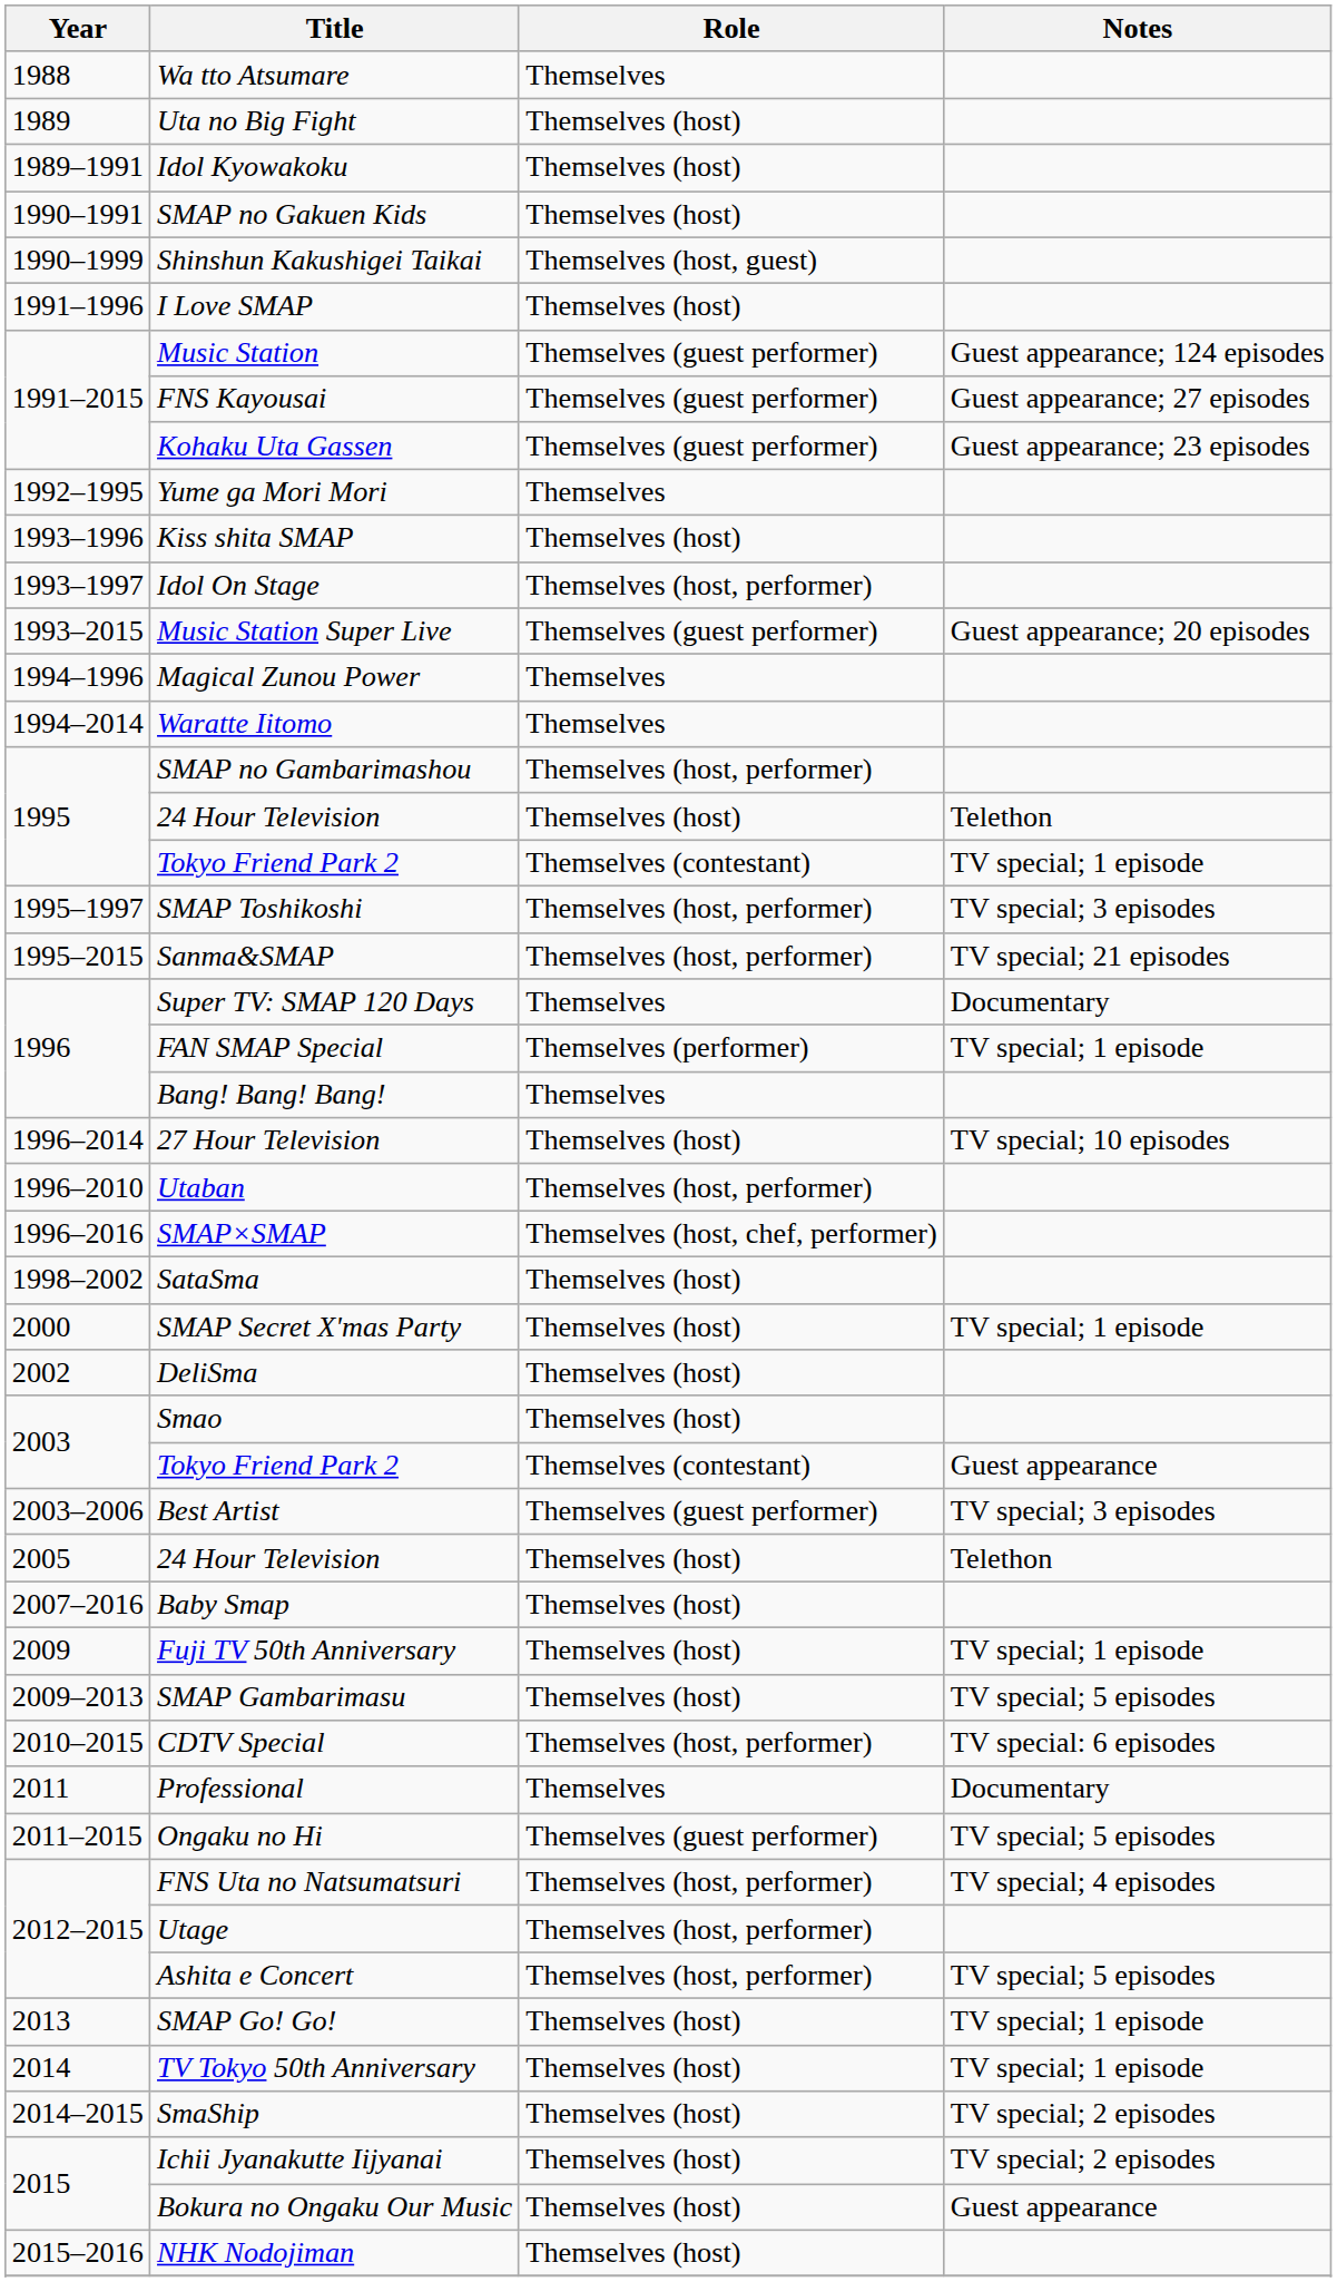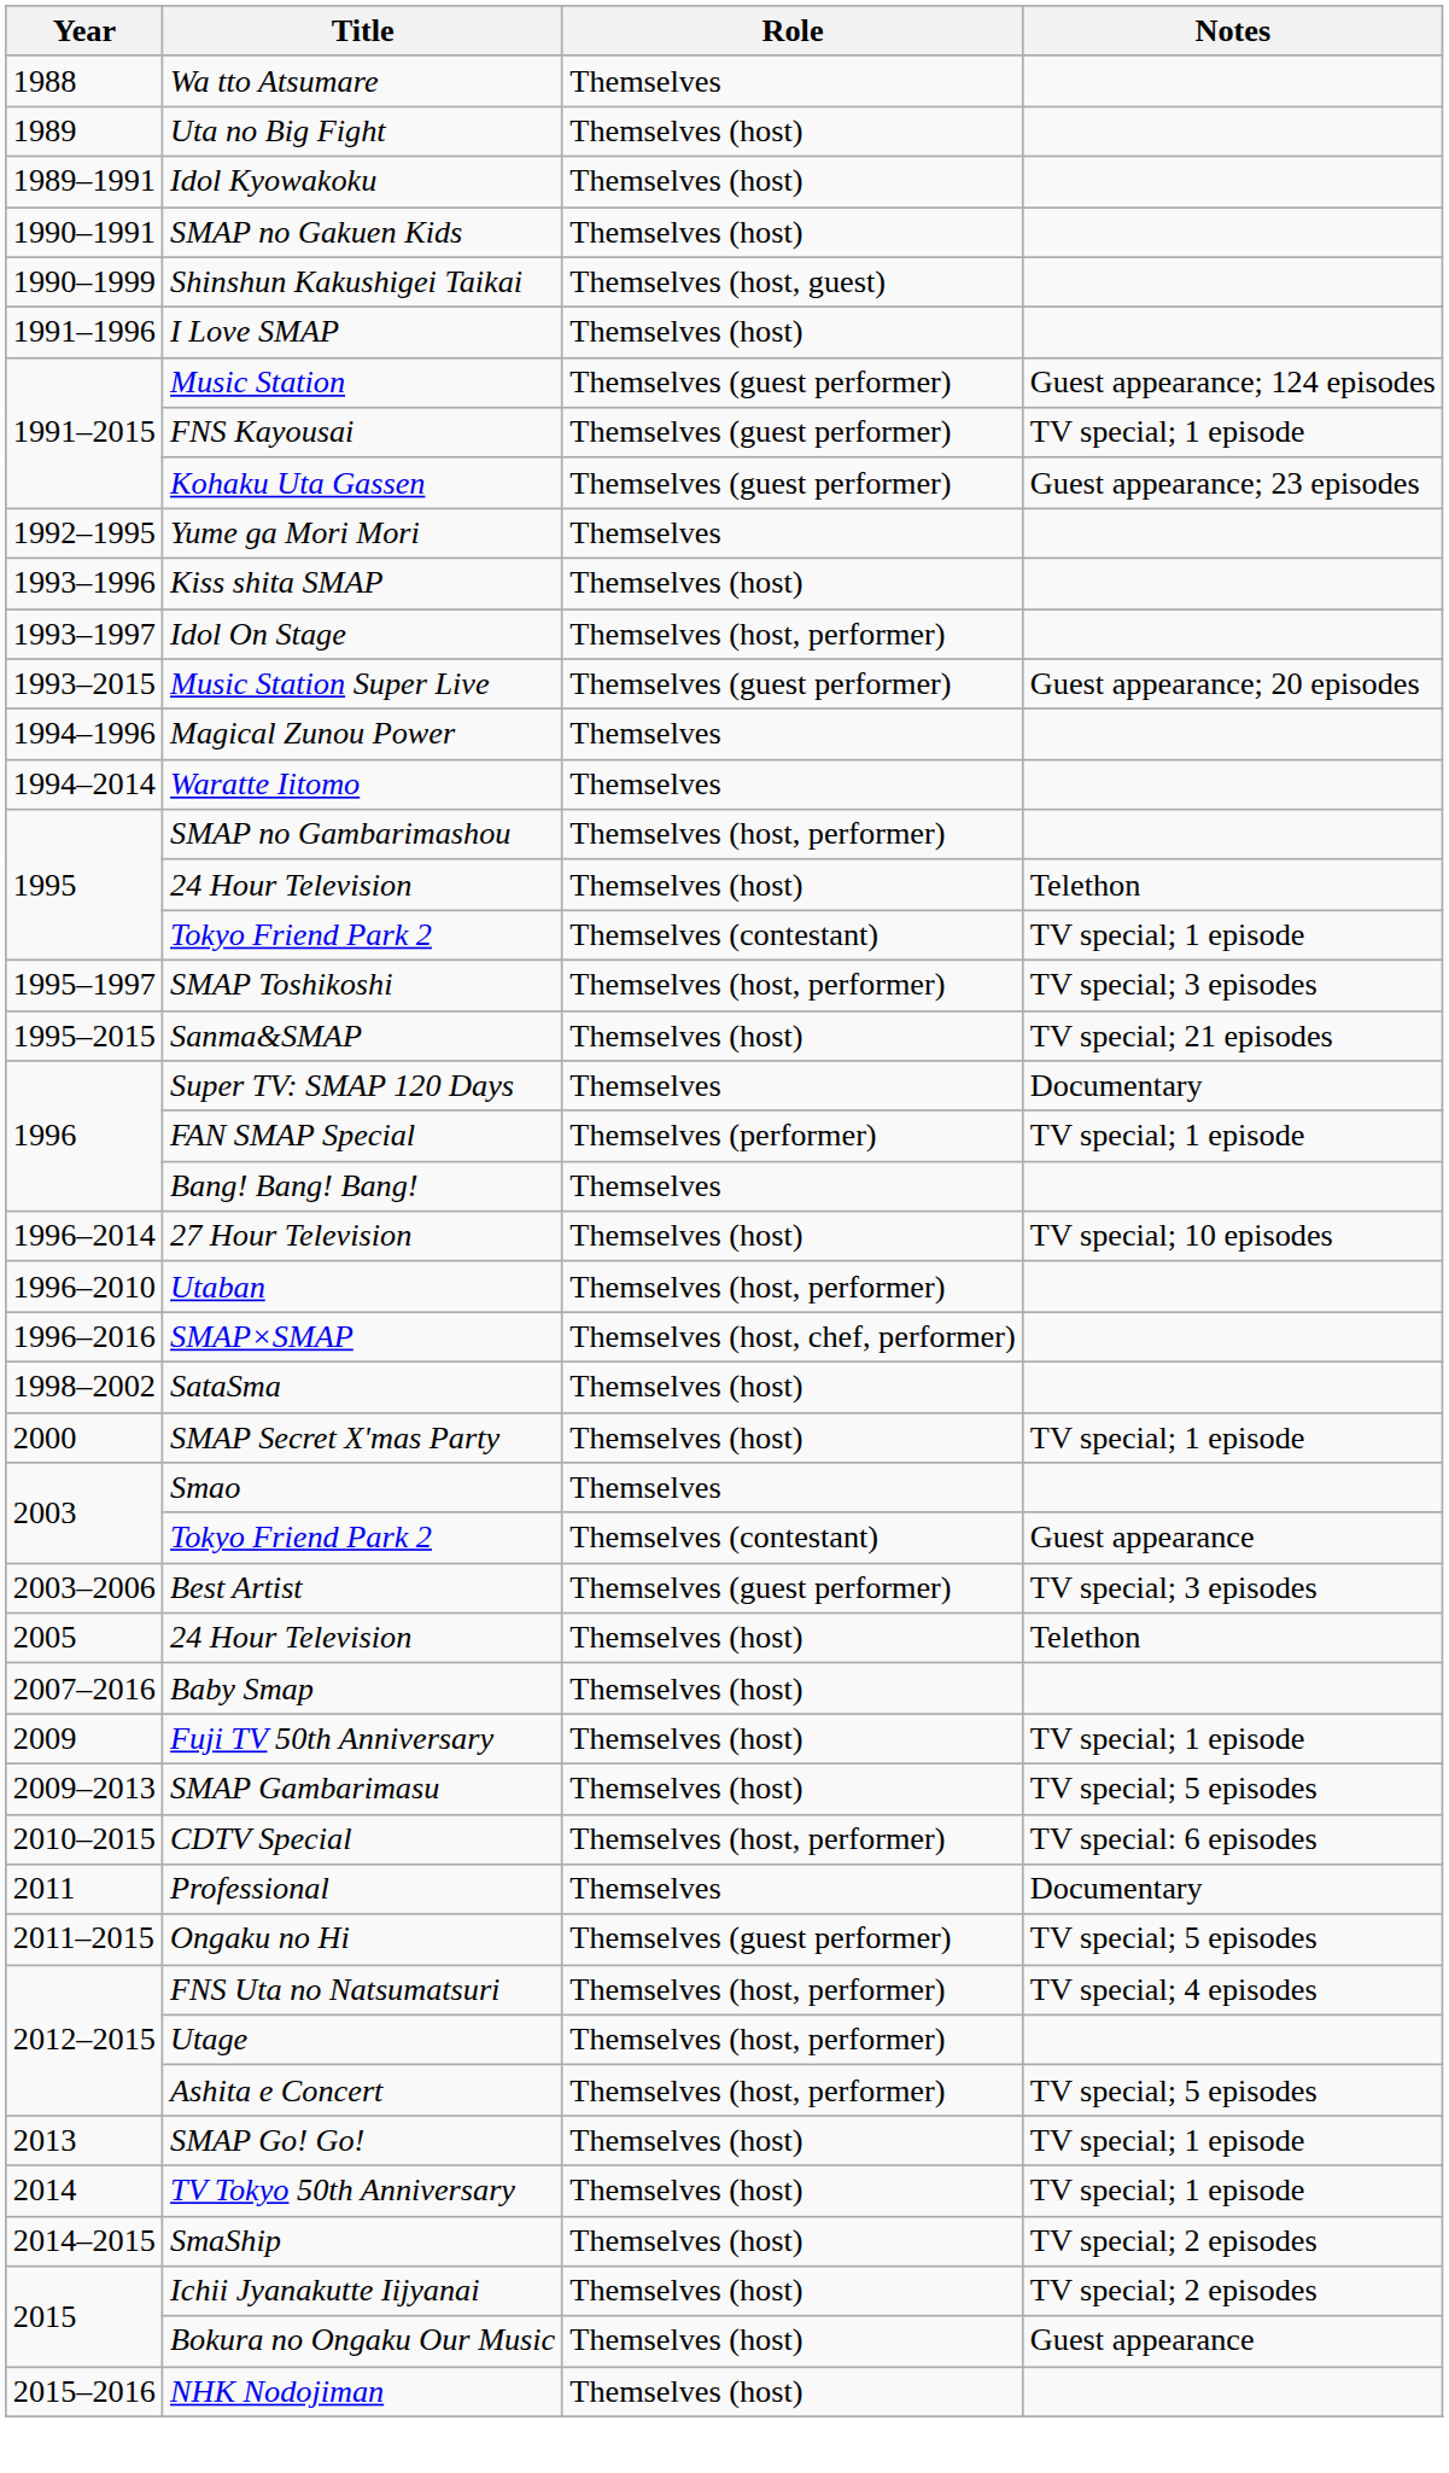FNS Kayousai | Notes: Guest appearance; 27 episodes -> TV special; 1 episode
Sanma&SMAP | Role: Themselves (host, performer) -> Themselves (host)
- row: 2002 | DeliSma | Themselves (host)
Smao | Role: Themselves (host) -> Themselves
